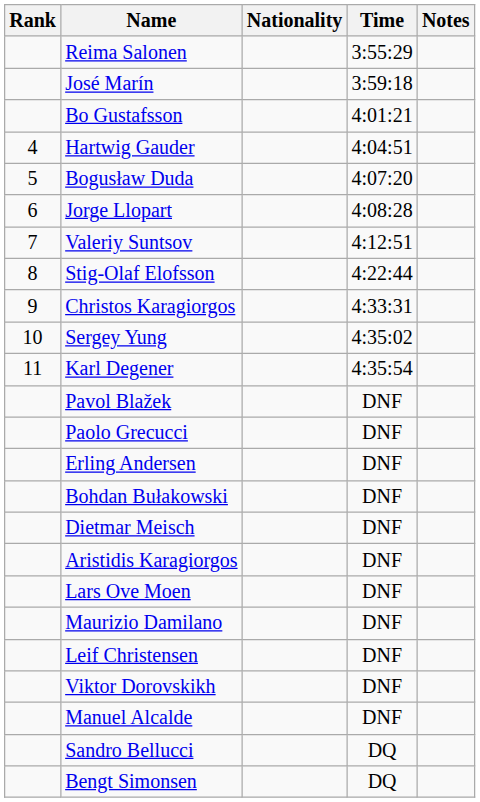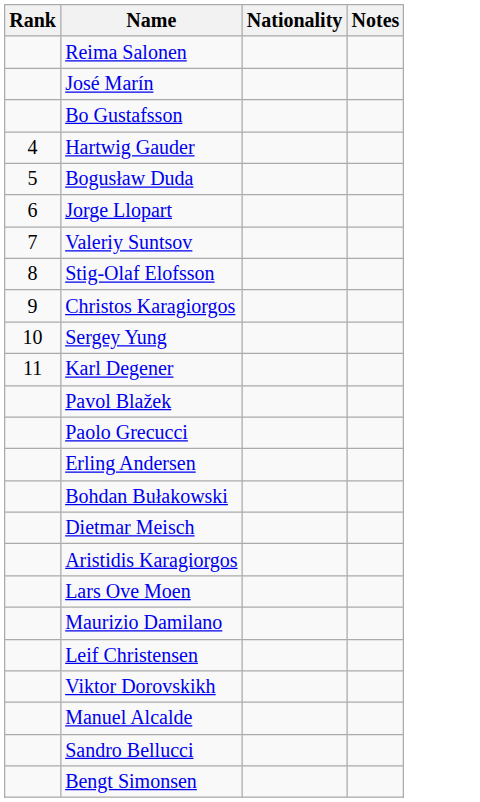- column: Time | 3:55:29 | 3:59:18 | 4:01:21 | 4:04:51 | 4:07:20 | 4:08:28 | 4:12:51 | 4:22:44 | 4:33:31 | 4:35:02 | 4:35:54 | DNF | DNF | DNF | DNF | DNF | DNF | DNF | DNF | DNF | DNF | DNF | DQ | DQ
